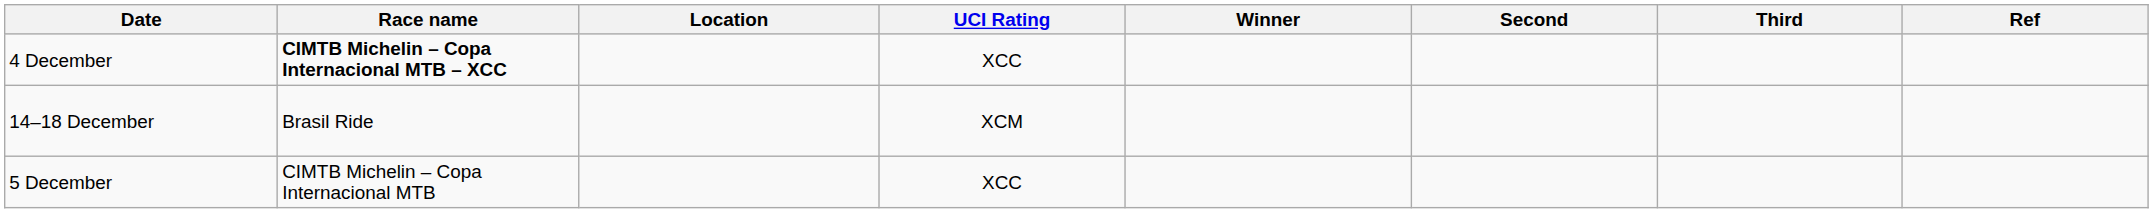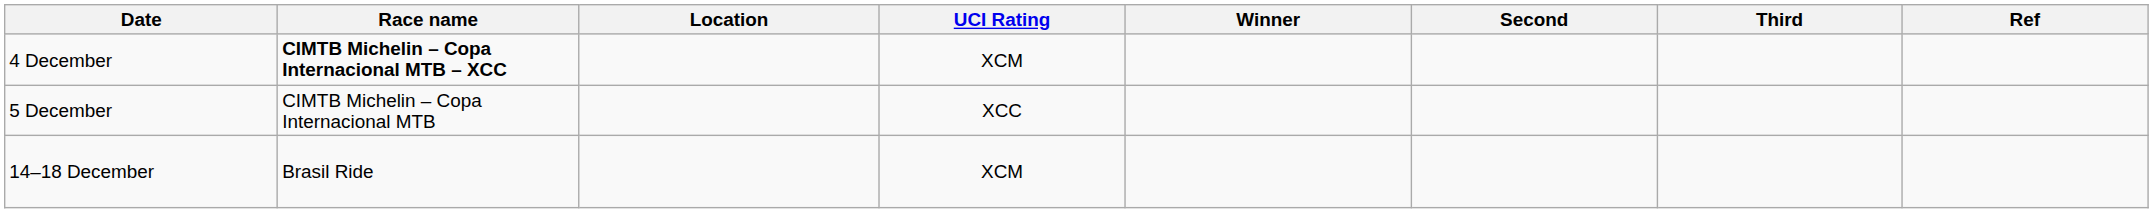4 December | UCI Rating: XCC -> XCM
rows swapped: 5 December <-> 14–18 December
